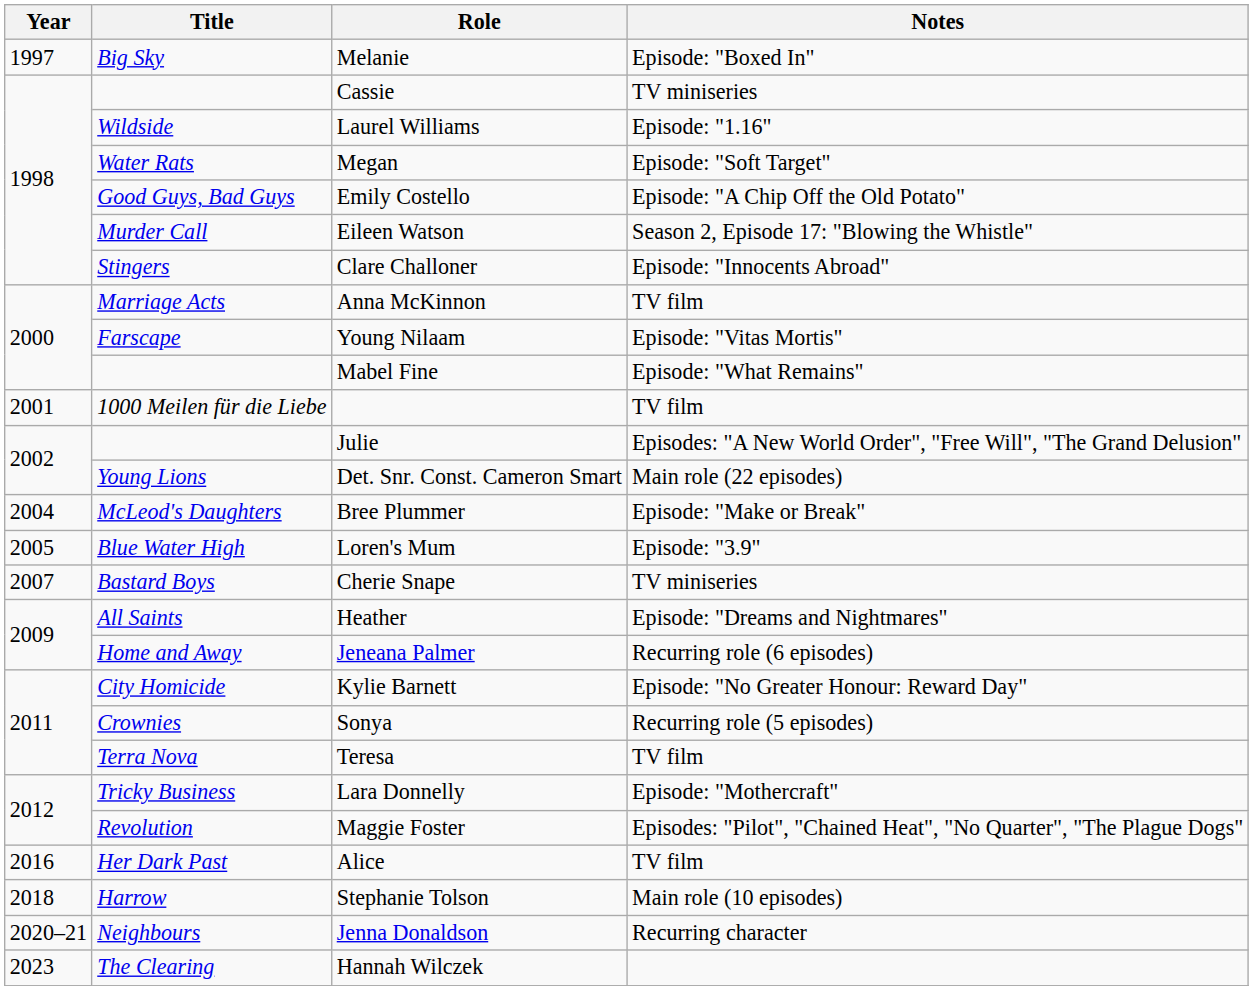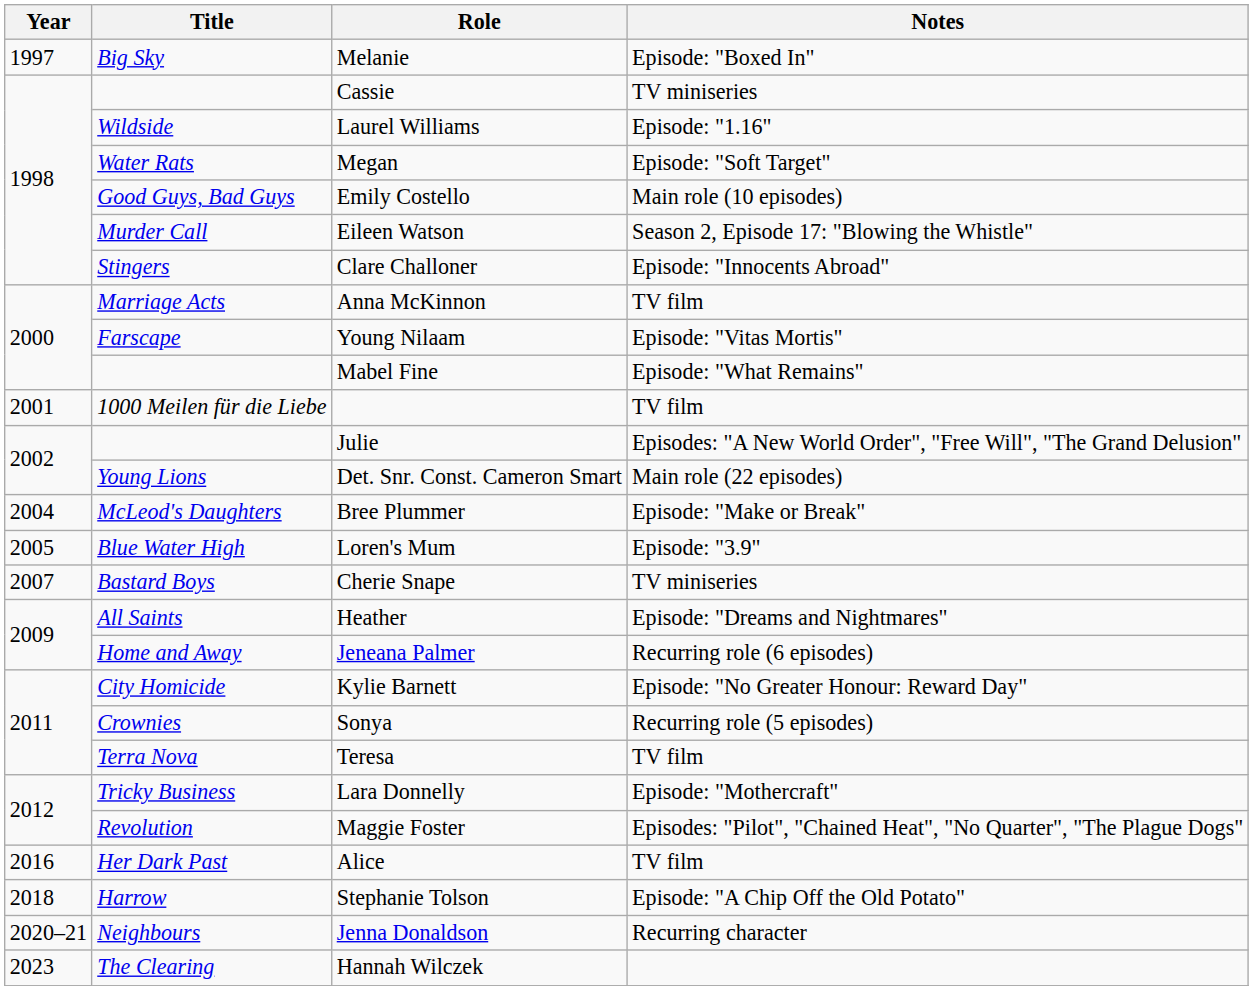Emily Costello | Notes: Episode: "A Chip Off the Old Potato" -> Main role (10 episodes)
Stephanie Tolson | Notes: Main role (10 episodes) -> Episode: "A Chip Off the Old Potato"
